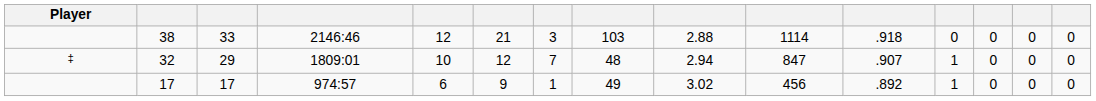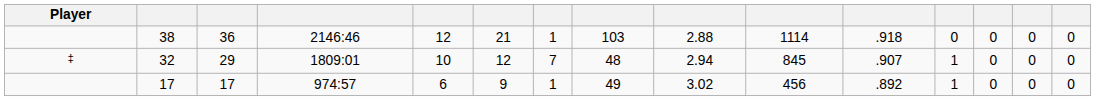38 | column 3: 33 -> 36
38 | column 7: 3 -> 1
32 | column 10: 847 -> 845
